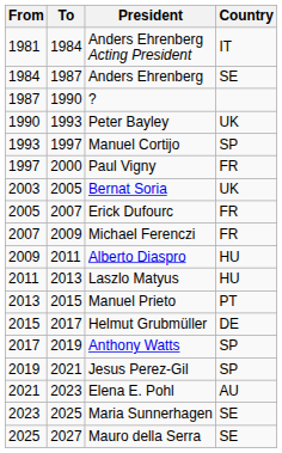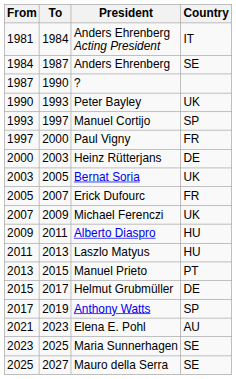+ row: 2000 | 2003 | Heinz Rütterjans | DE
Michael Ferenczi | Country: FR -> UK
- row: 2019 | 2021 | Jesus Perez-Gil | SP
